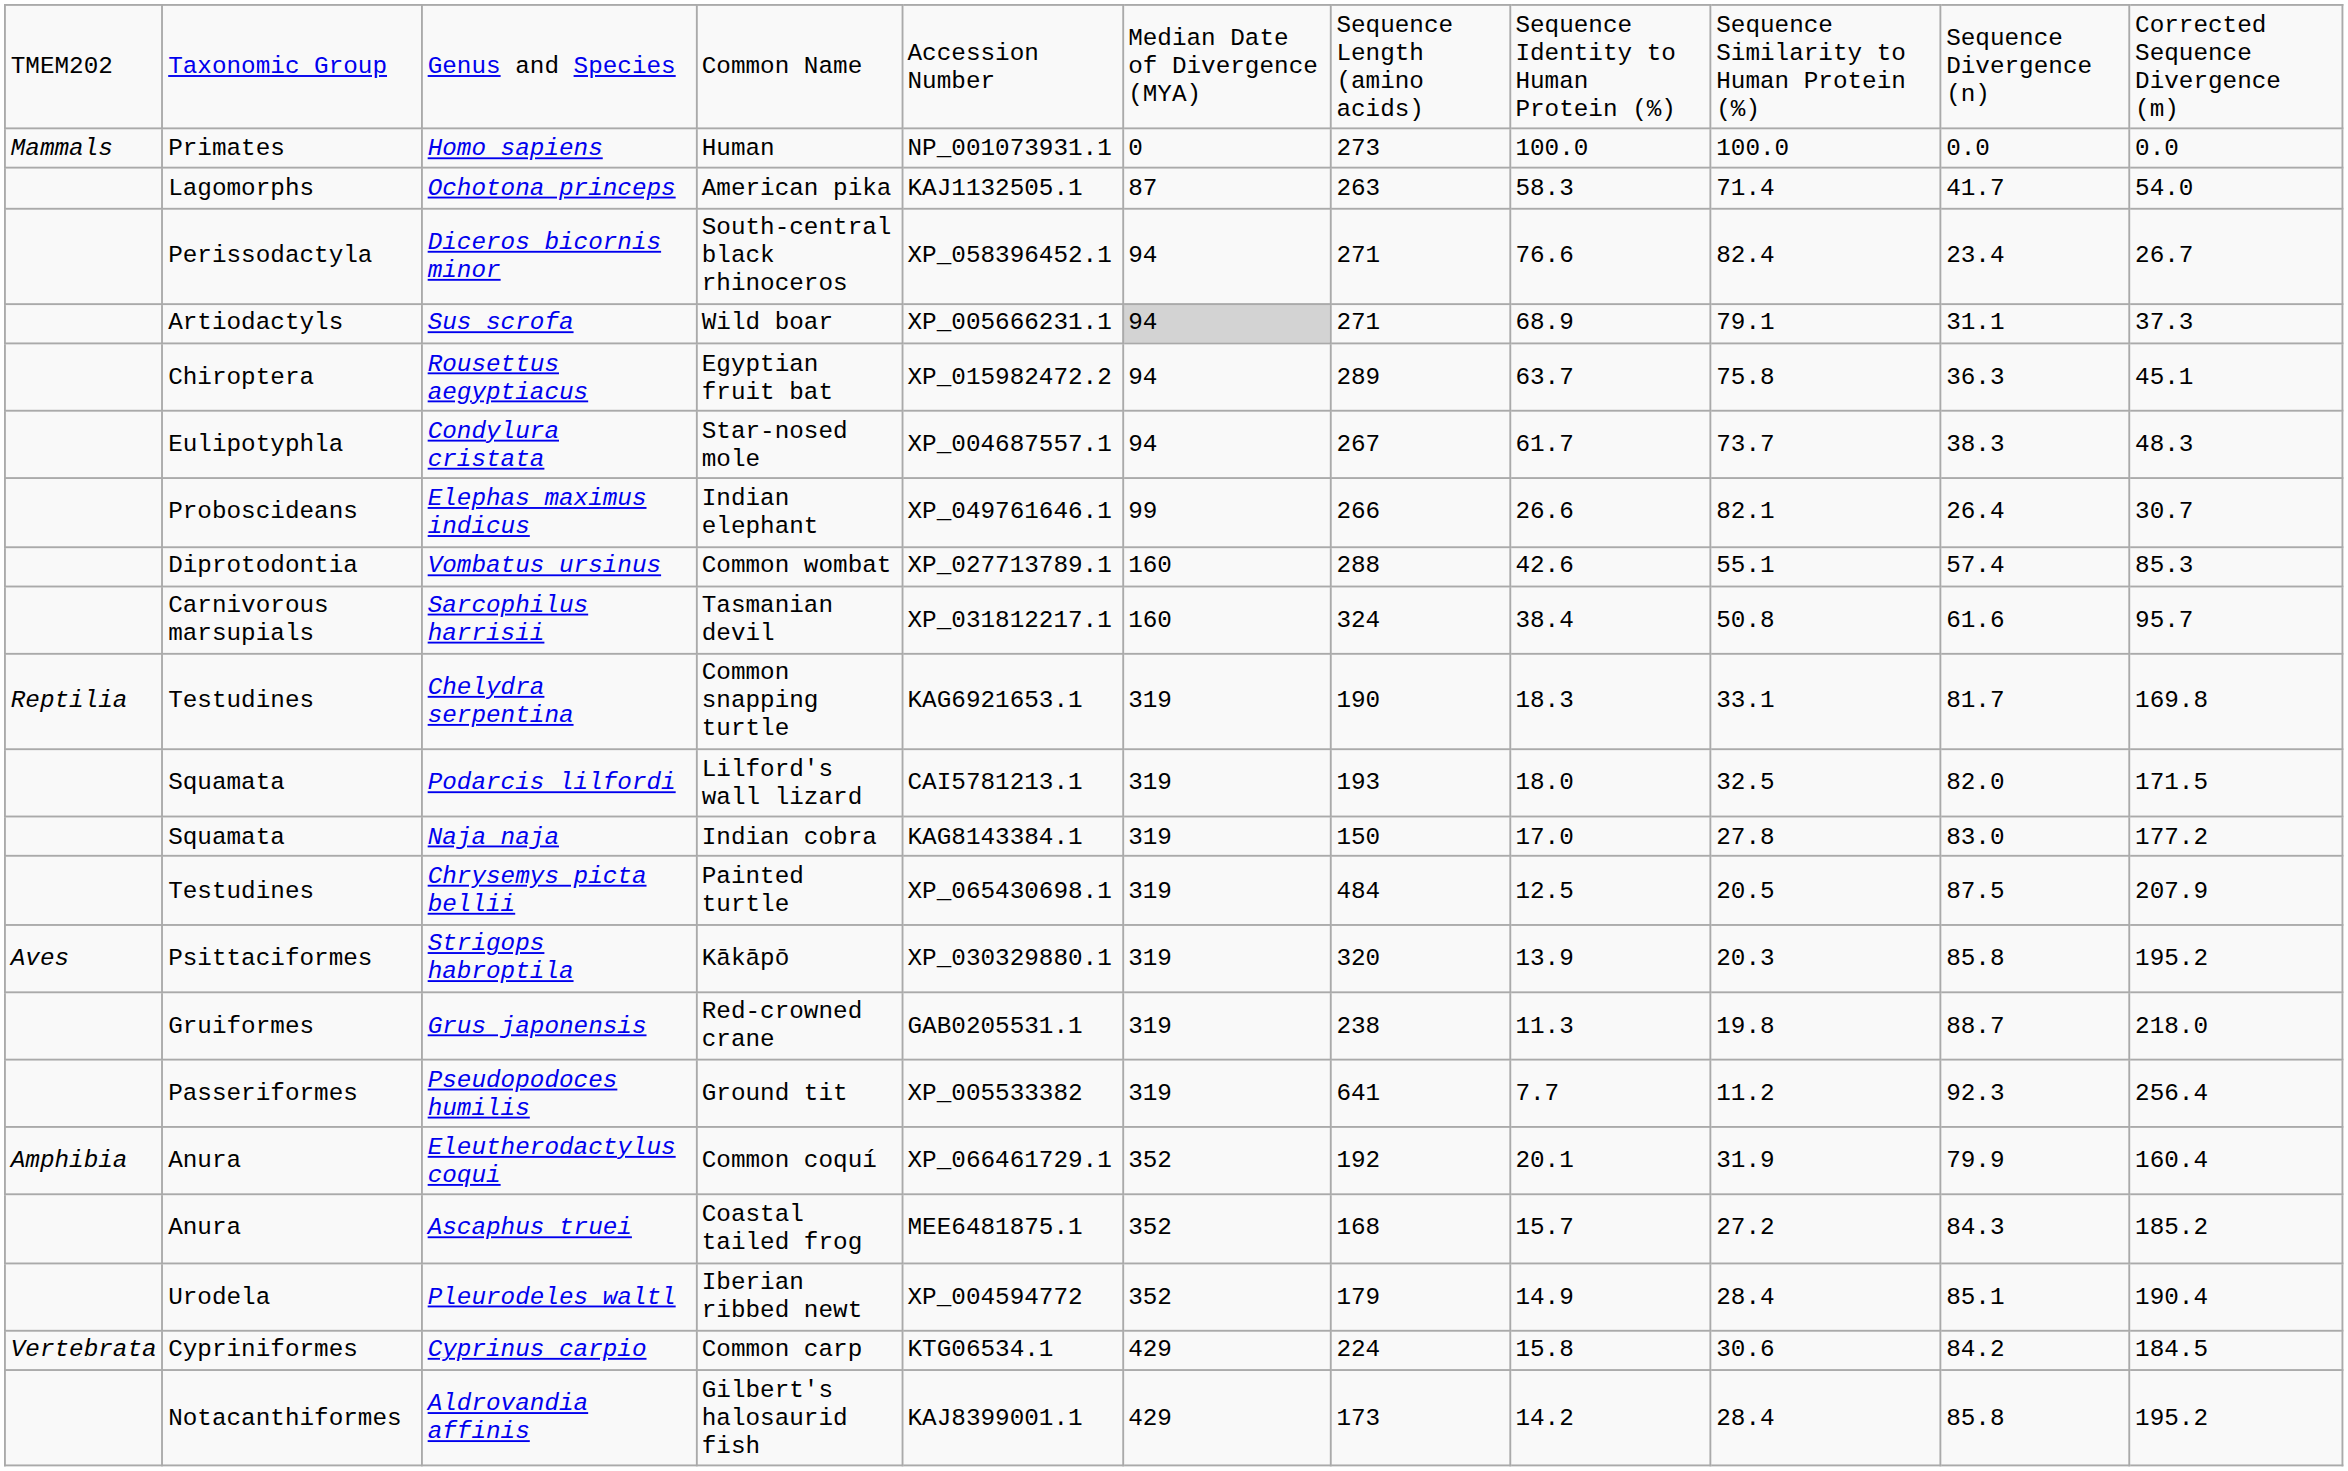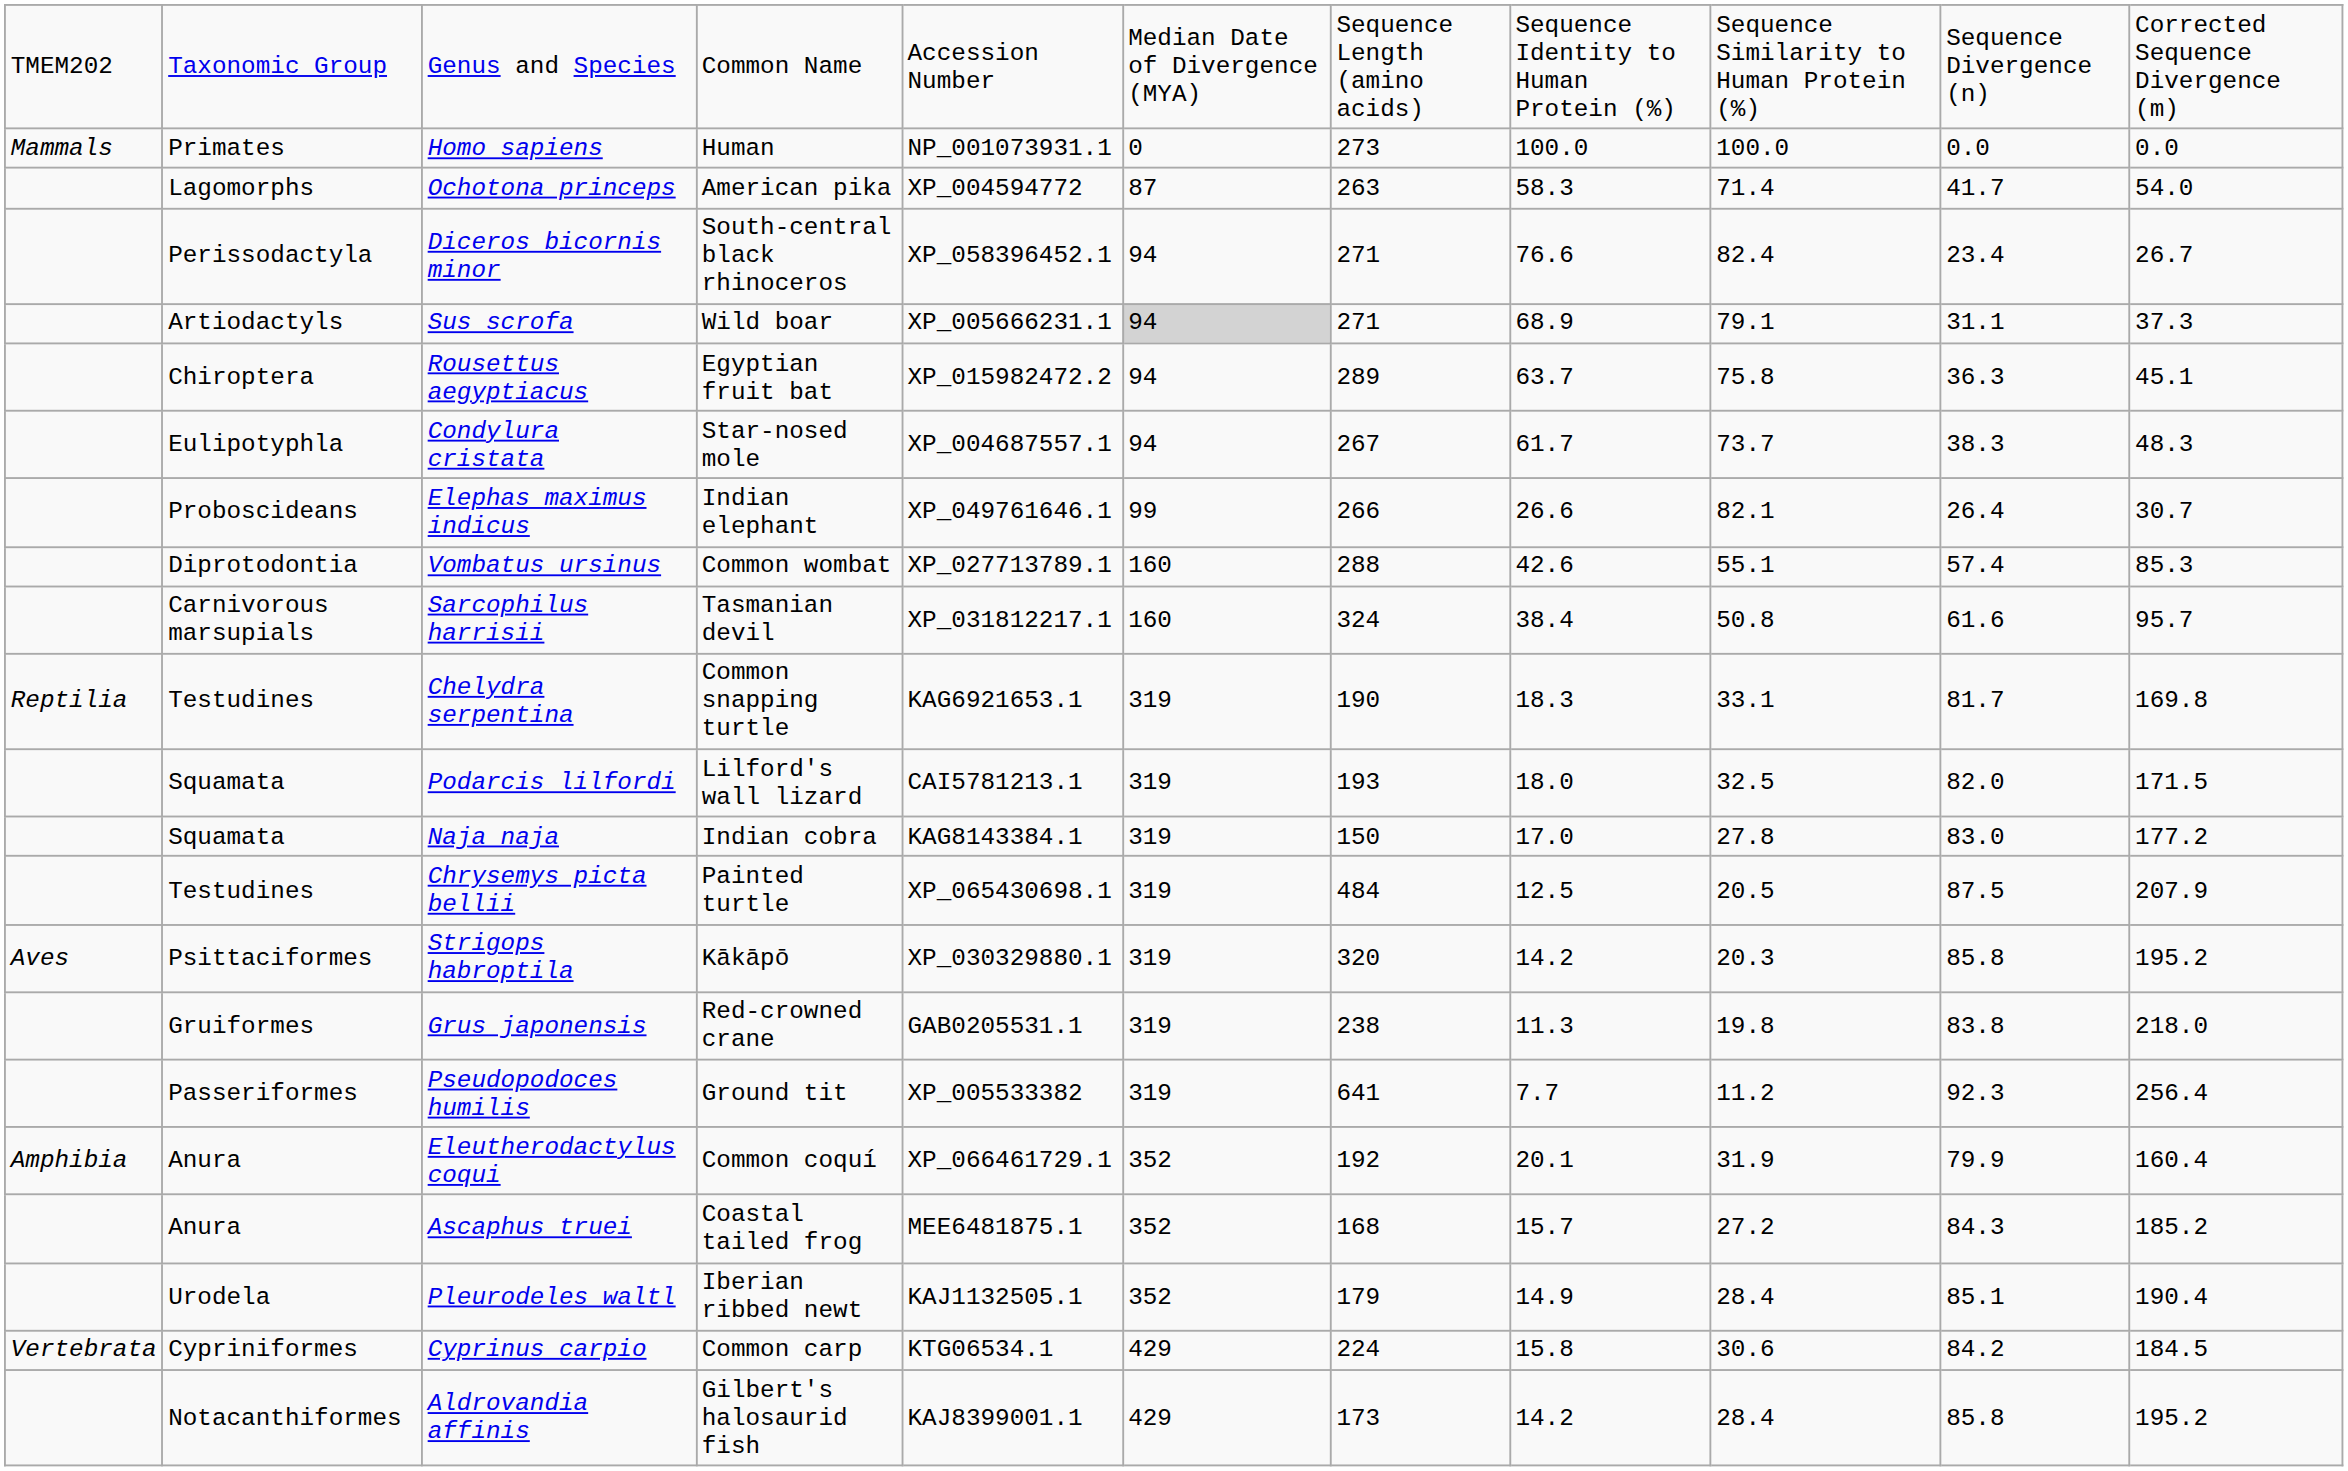Ochotona princeps | column 5: KAJ1132505.1 -> XP_004594772
Strigops habroptila | column 8: 13.9 -> 14.2
Grus japonensis | column 10: 88.7 -> 83.8
Pleurodeles waltl | column 5: XP_004594772 -> KAJ1132505.1
